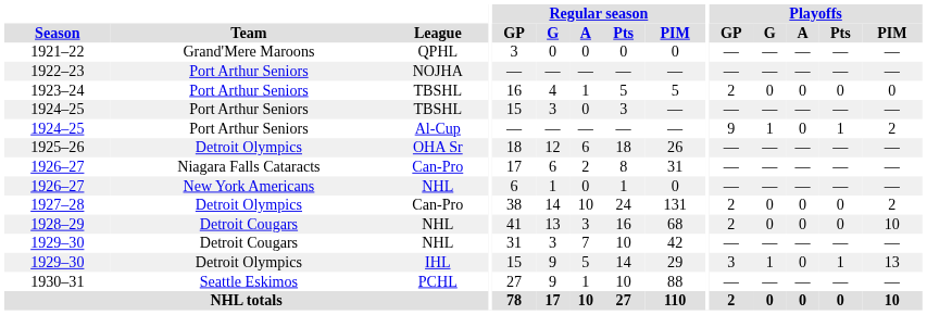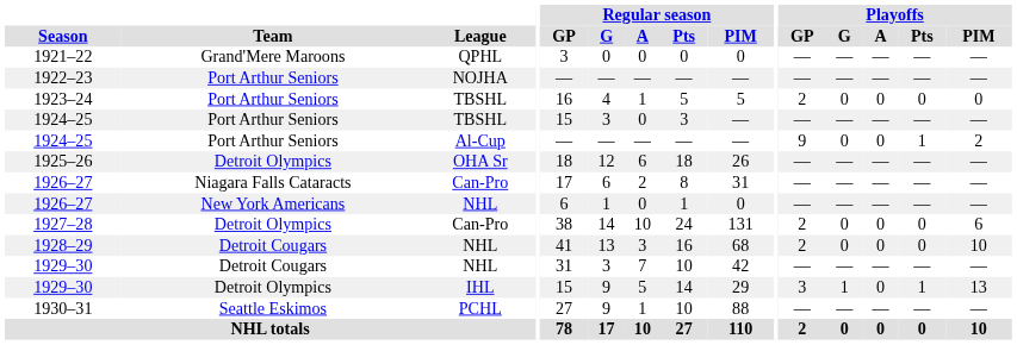1924–25 / Al-Cup | Playoffs / G: 1 -> 0
1927–28 | Playoffs / PIM: 2 -> 6
